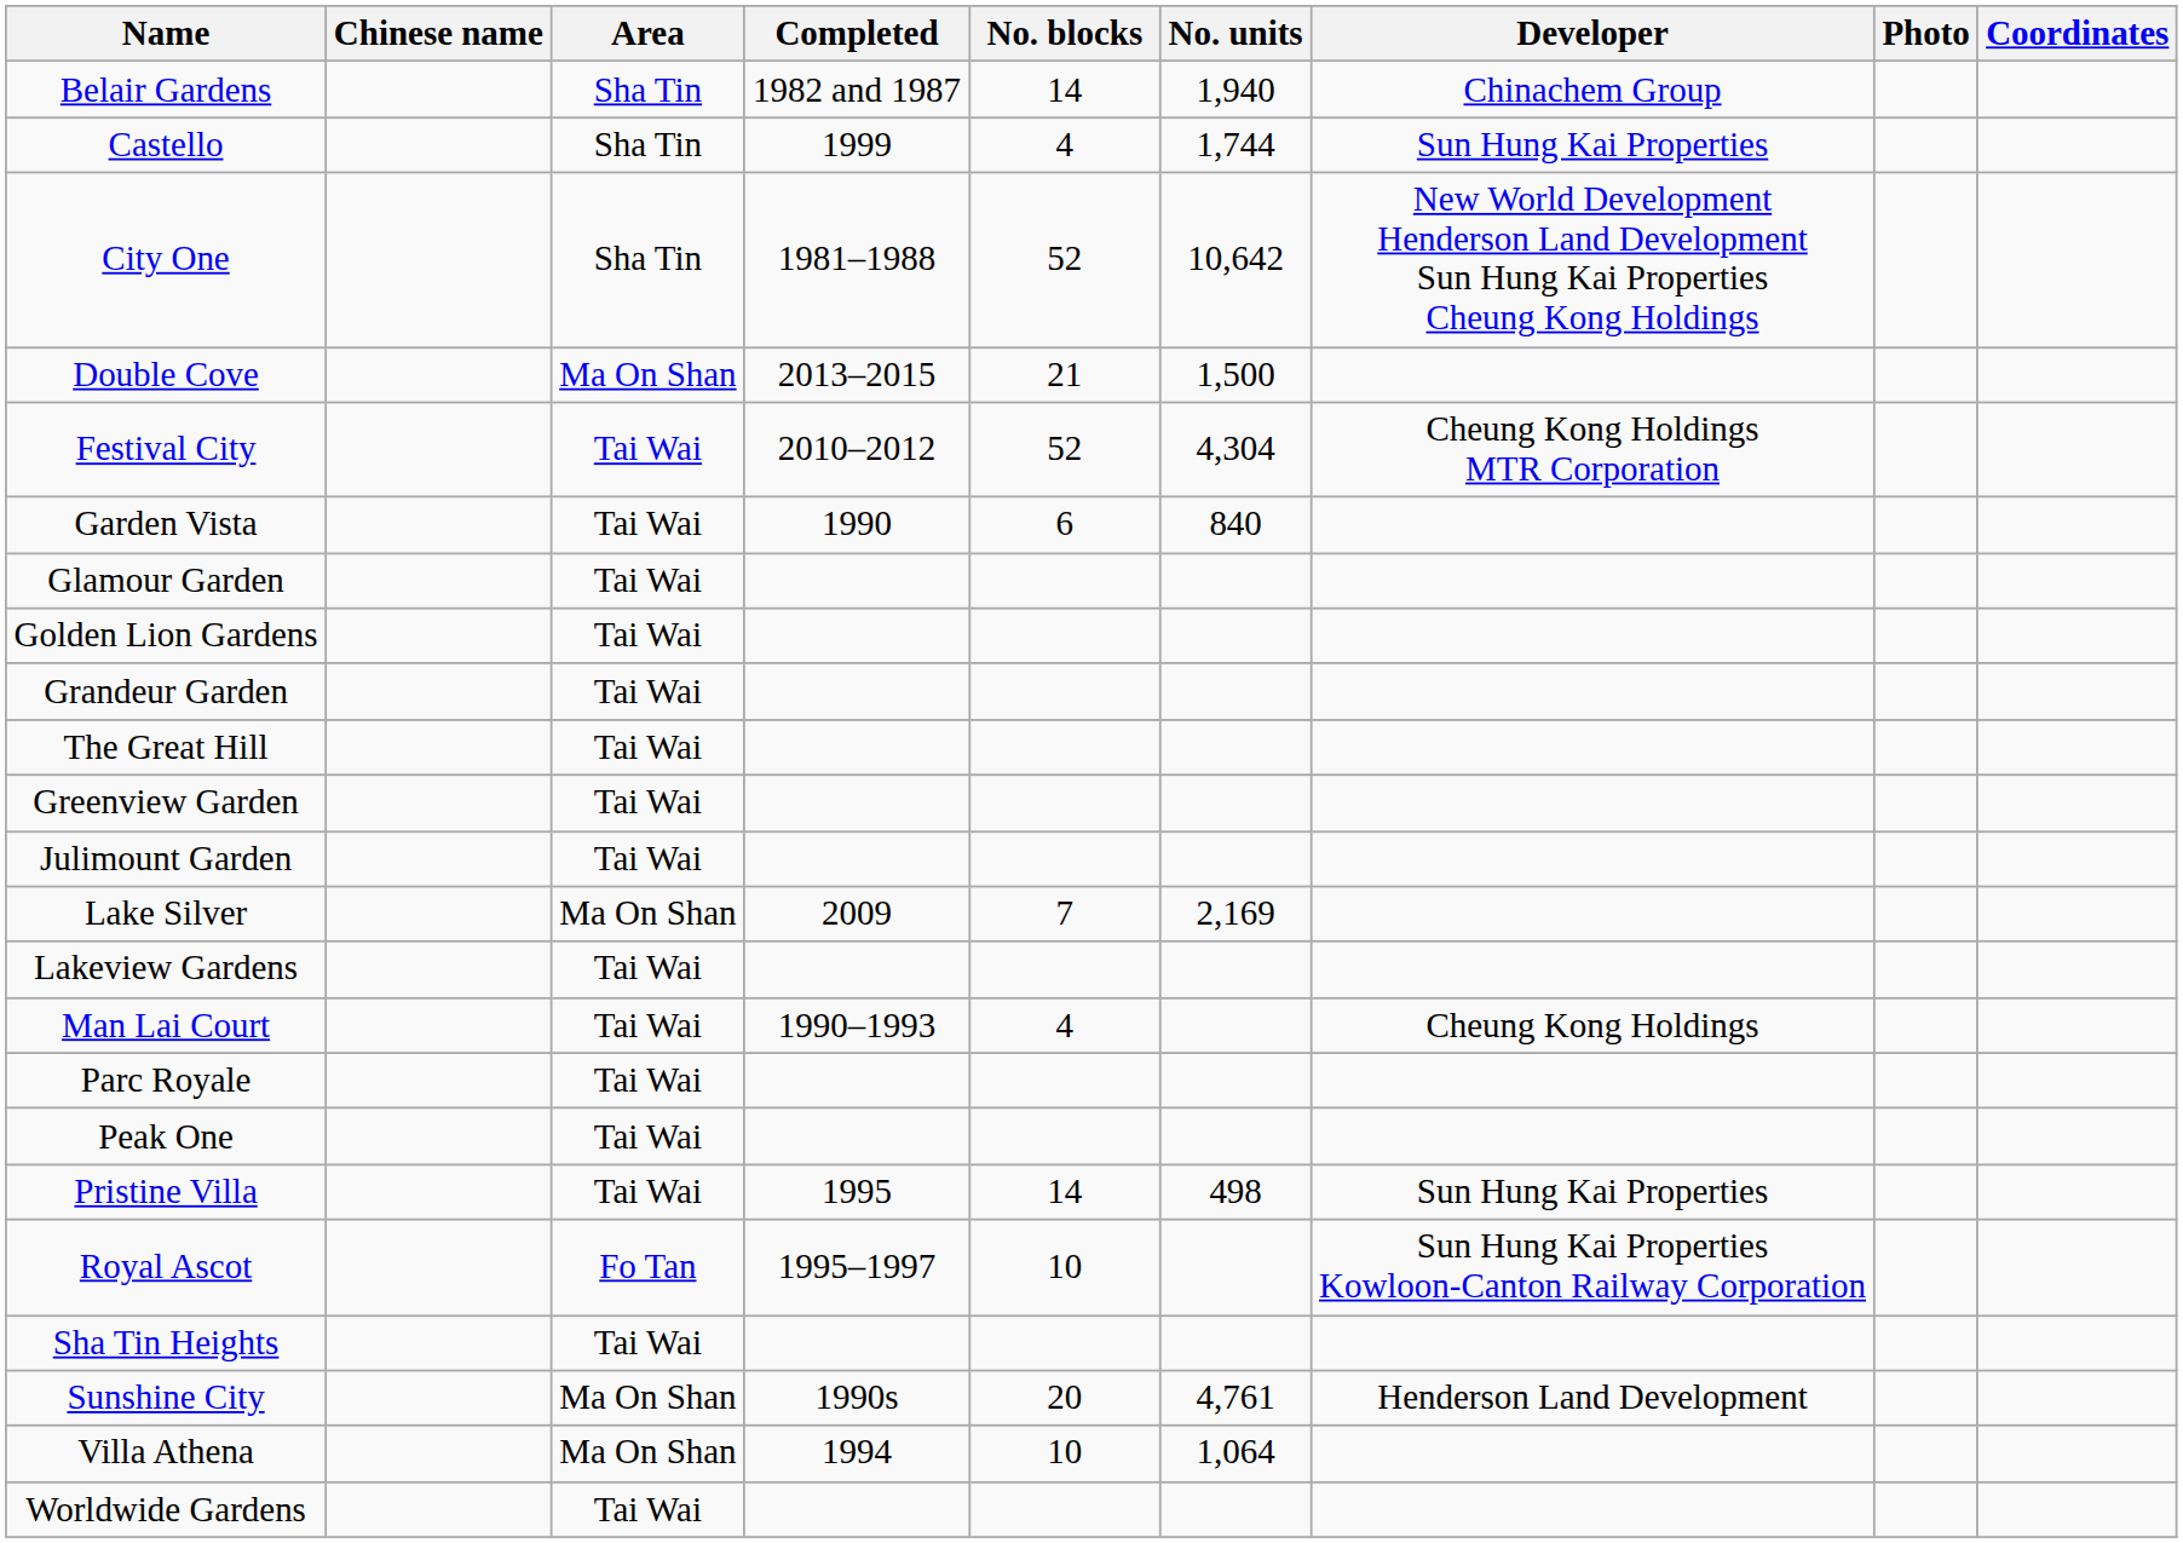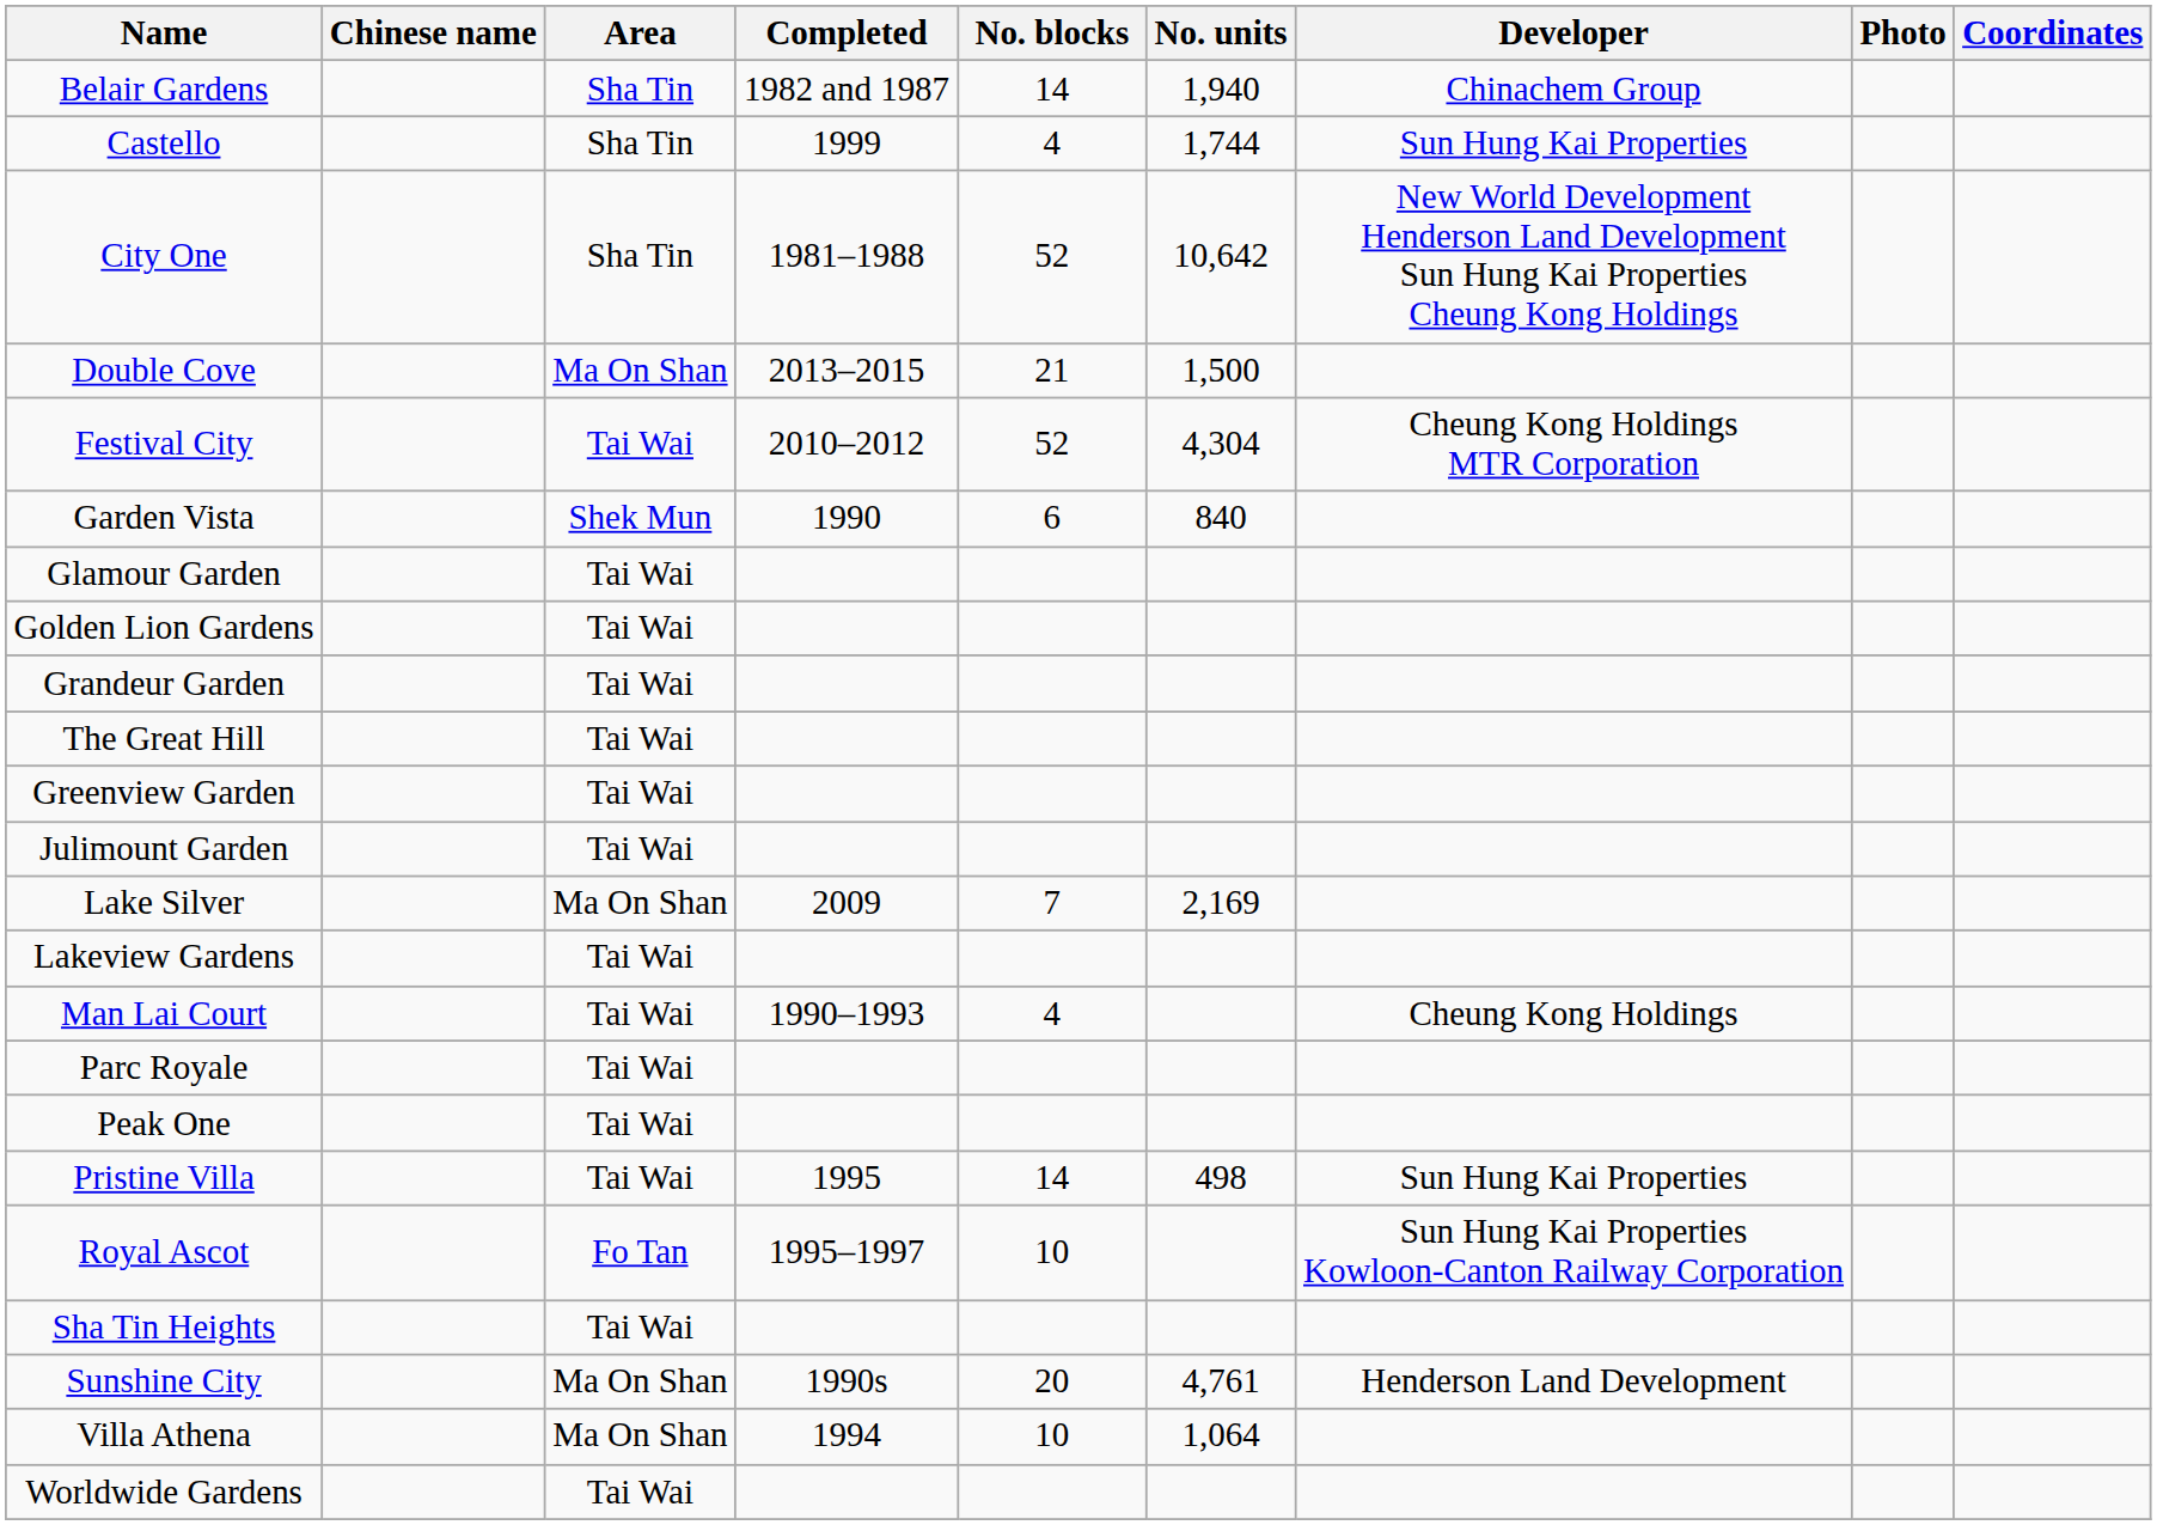Garden Vista | Area: Tai Wai -> Shek Mun
